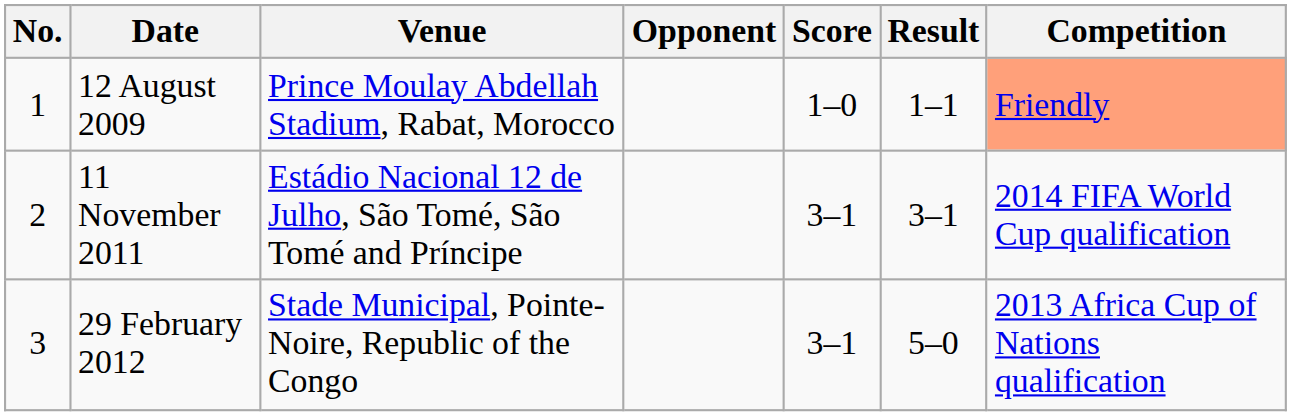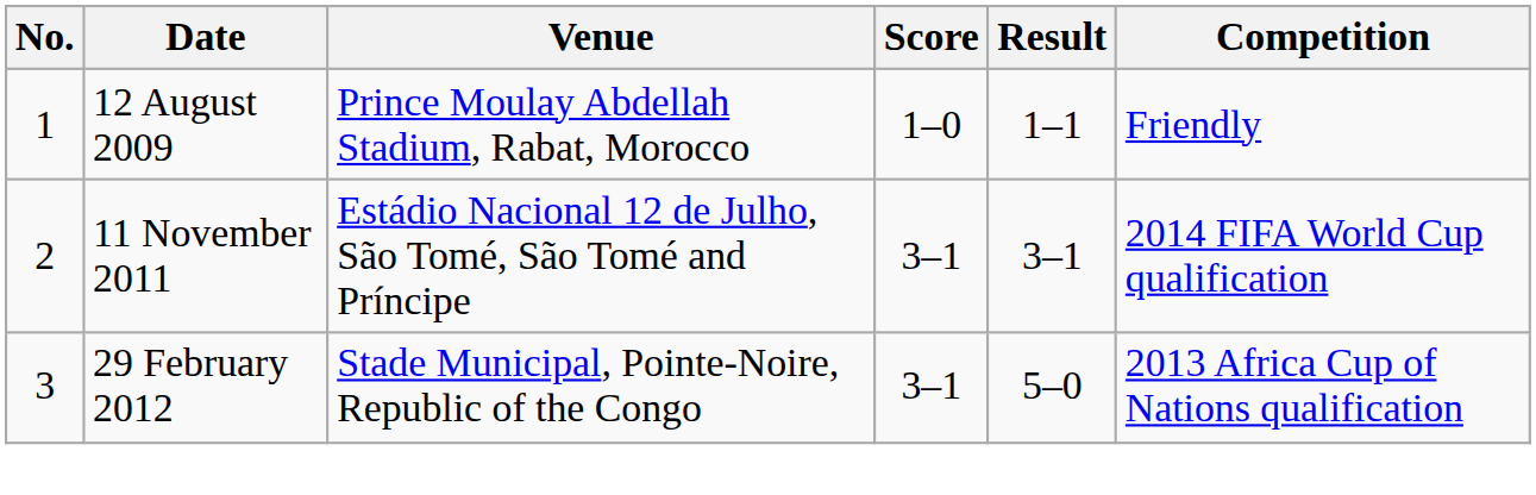- column: Opponent
12 August 2009 | Competition: lightsalmon background -> no background
